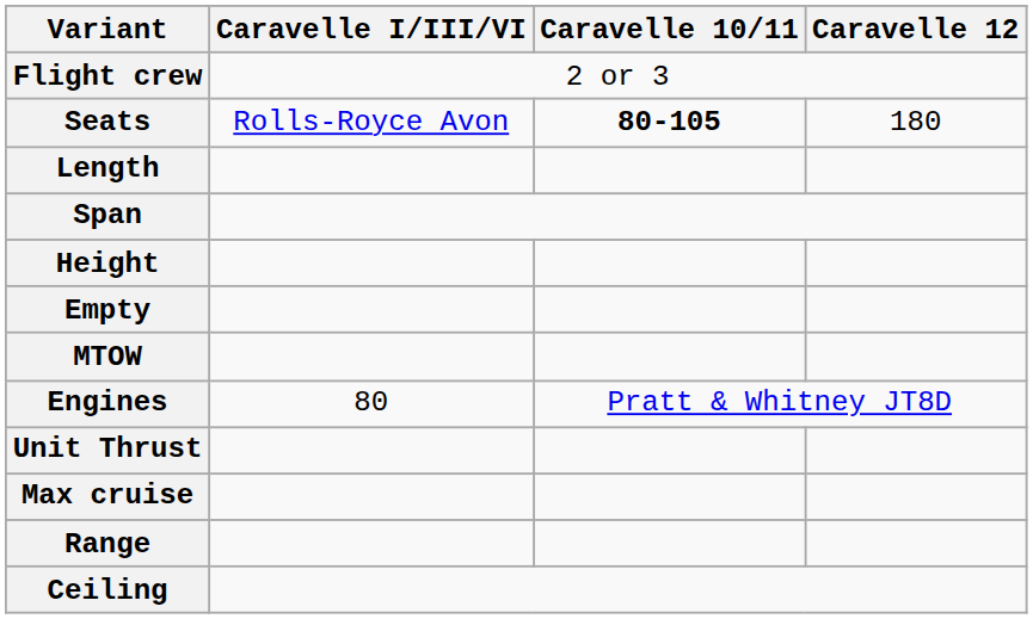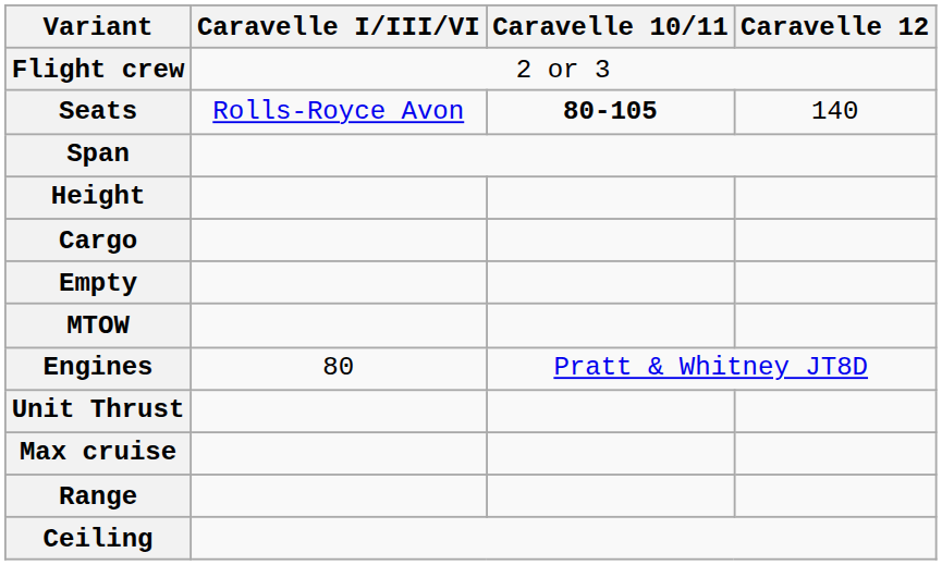Seats | Caravelle 12: 180 -> 140
- row: Length
+ row: Cargo
